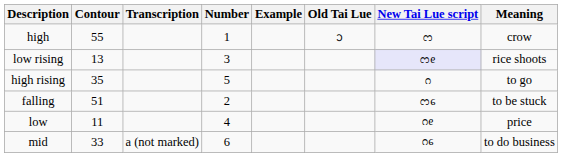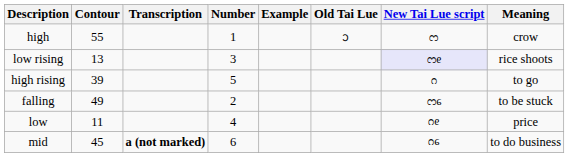high rising | Contour: 35 -> 39
falling | Contour: 51 -> 49
mid | Contour: 33 -> 45
mid | Transcription: normal -> bold
